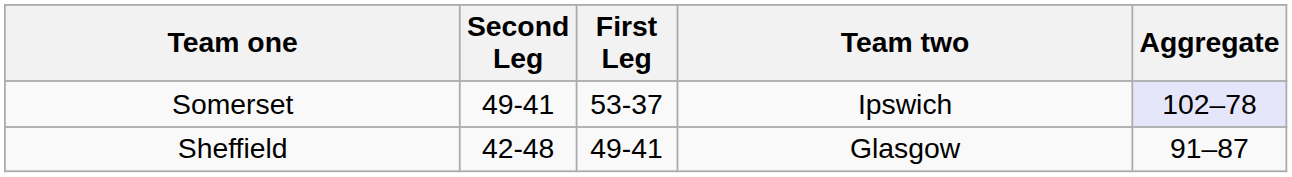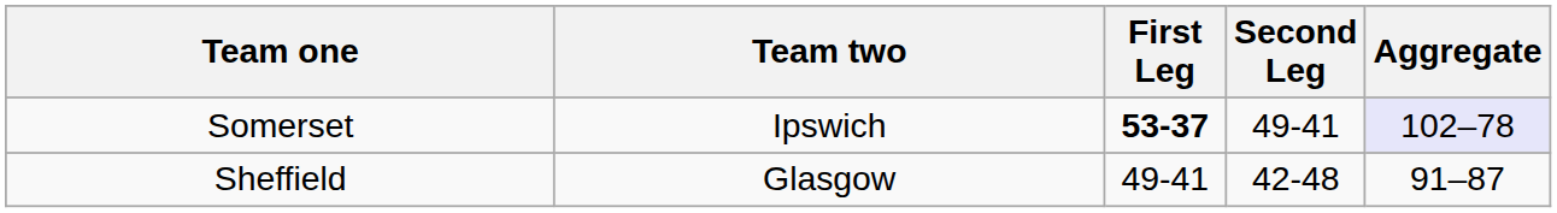columns swapped: Team two <-> Second Leg
Somerset | First Leg: normal -> bold
